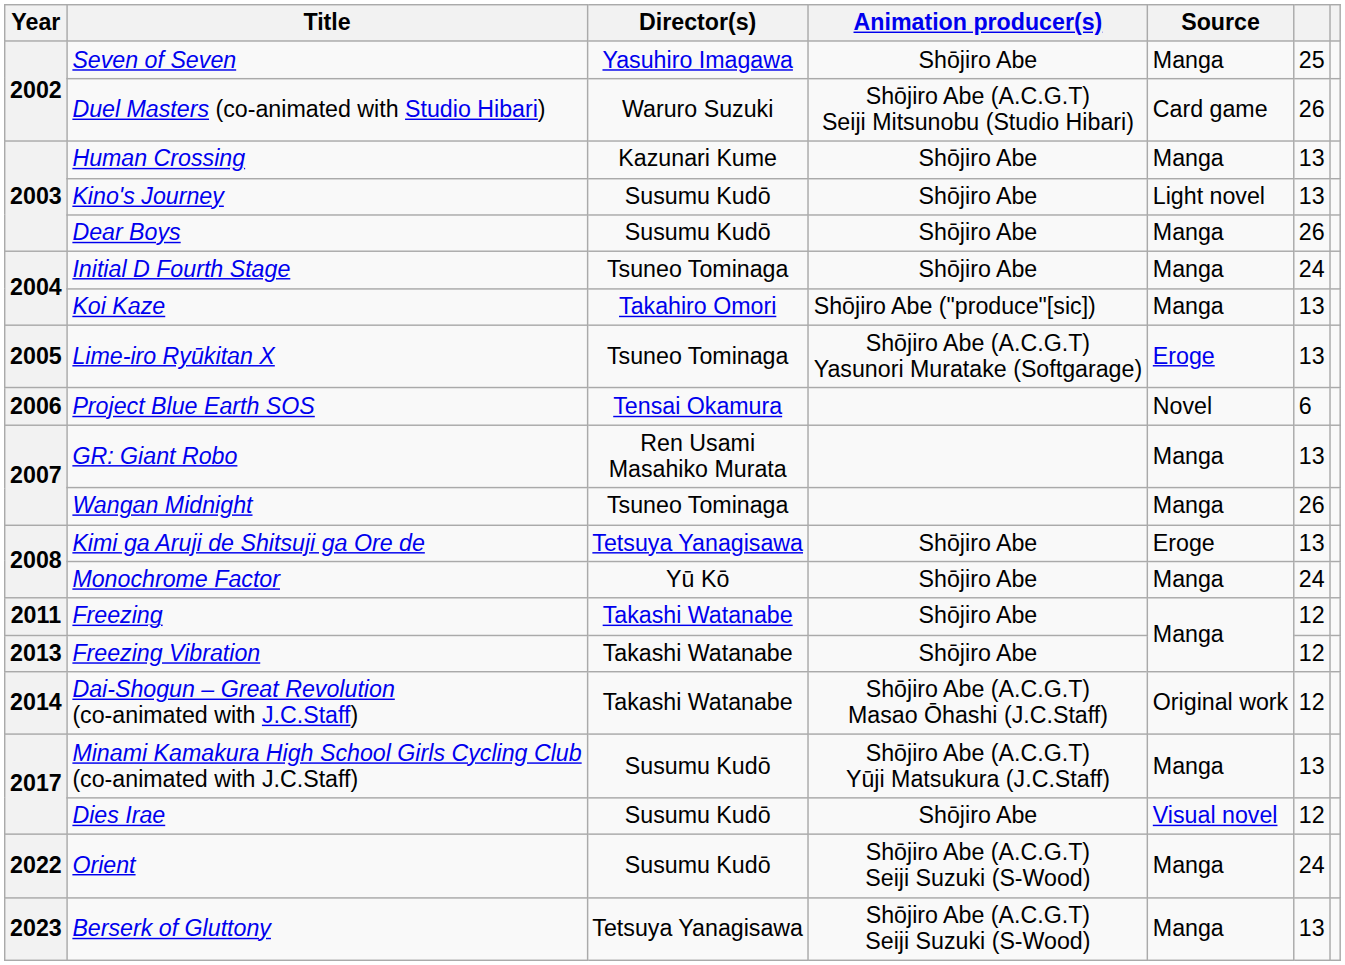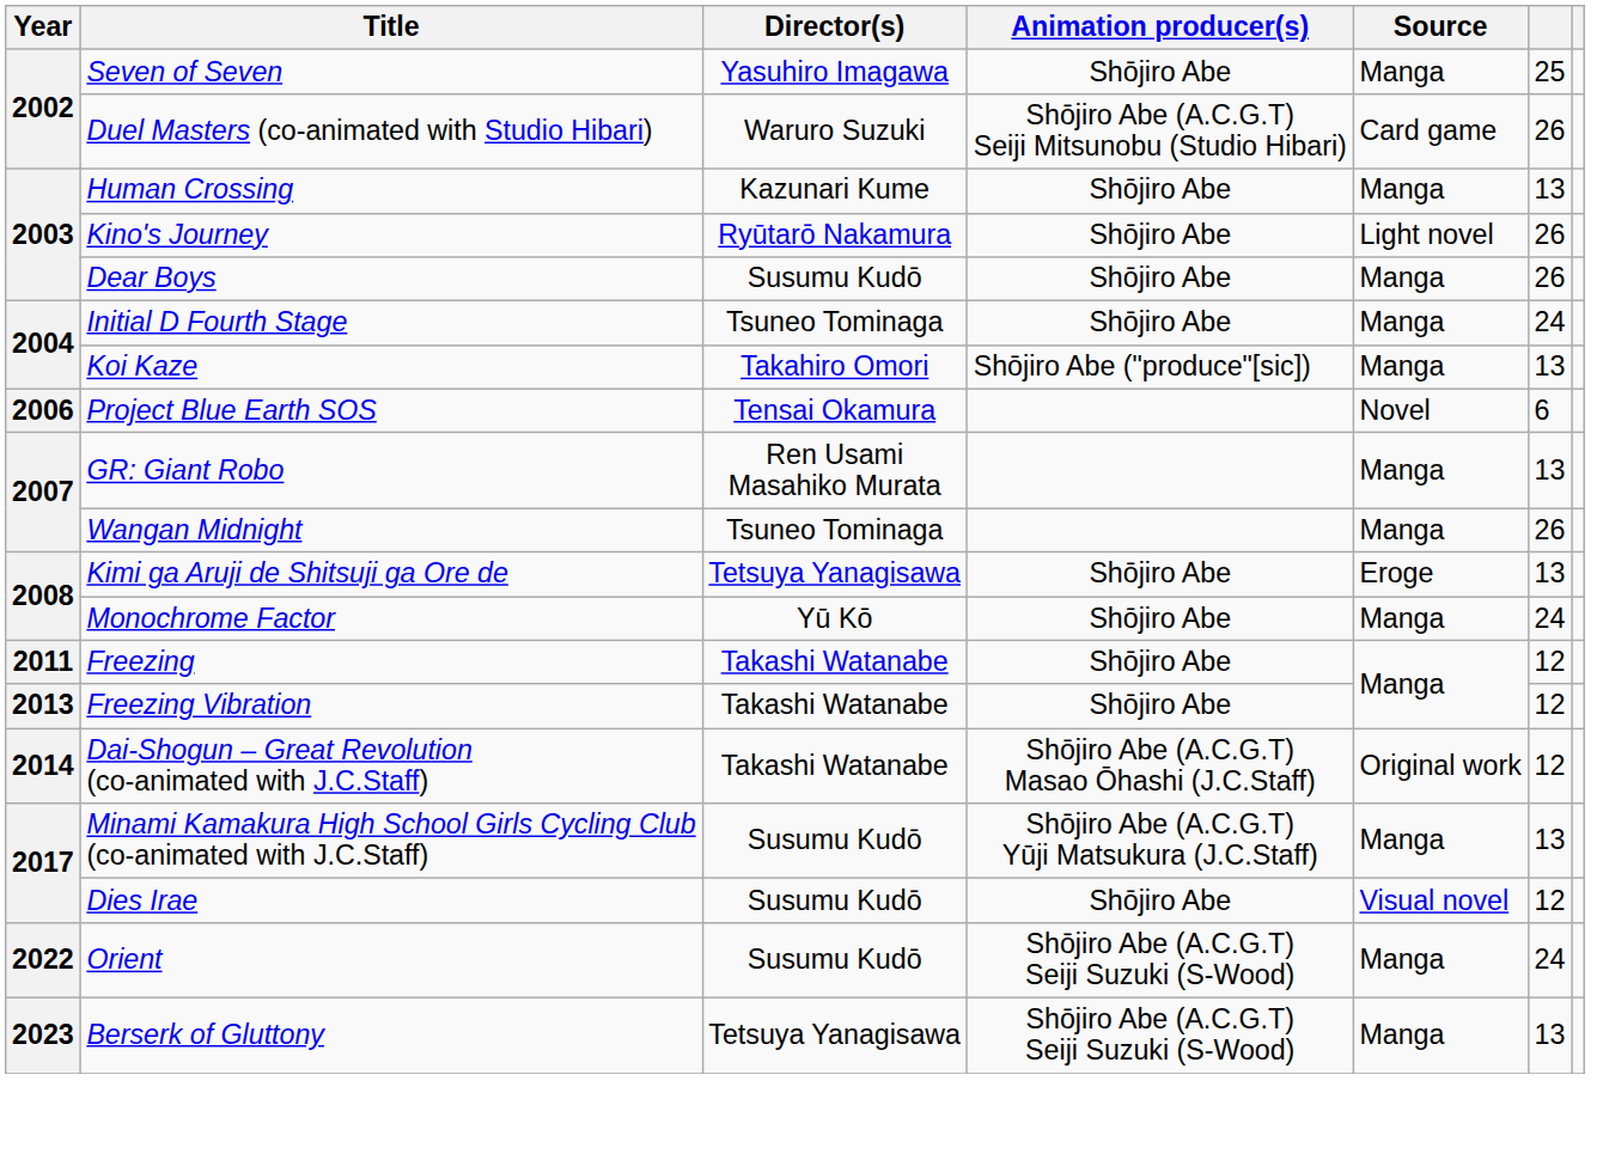Kino's Journey | Director(s): Susumu Kudō -> Ryūtarō Nakamura
Kino's Journey | column 6: 13 -> 26
- row: 2005 | Lime-iro Ryūkitan X | Tsuneo Tominaga | Shōjiro Abe (A.C.G.T) Yasunori Muratake (Softgarage) | Eroge | 13
